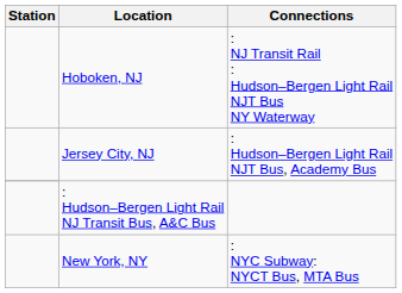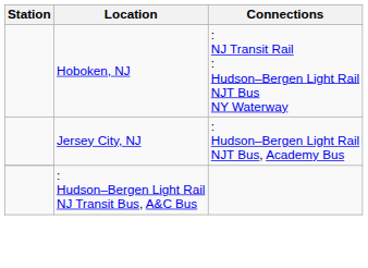- row: New York, NY | : NYC Subway: NYCT Bus, MTA Bus
